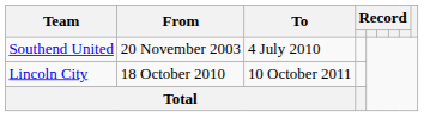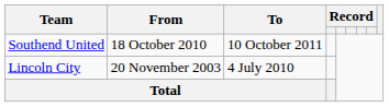Southend United | From: 20 November 2003 -> 18 October 2010
Southend United | To: 4 July 2010 -> 10 October 2011
Lincoln City | From: 18 October 2010 -> 20 November 2003
Lincoln City | To: 10 October 2011 -> 4 July 2010
